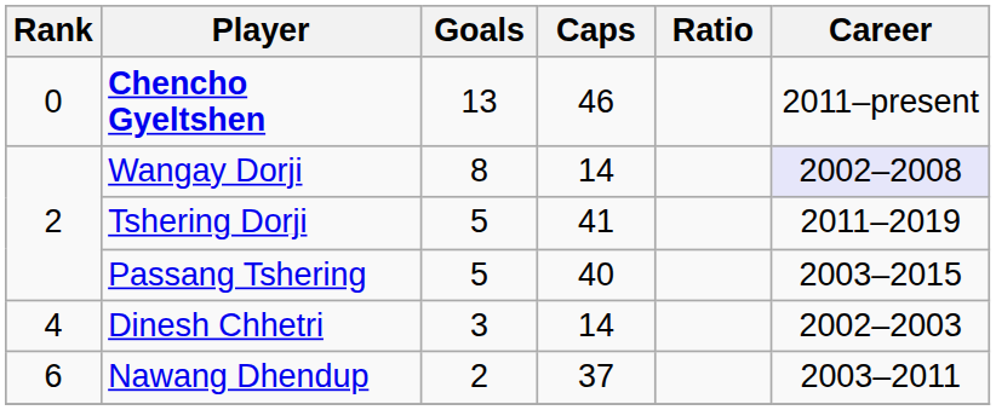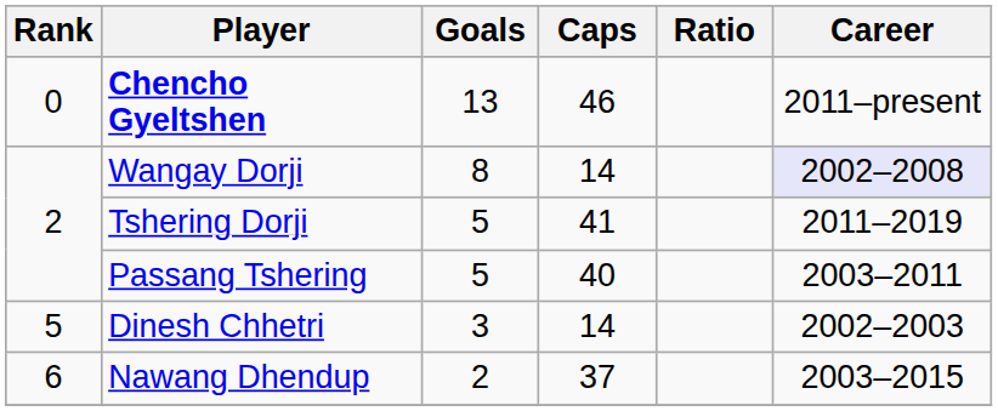Passang Tshering | Career: 2003–2015 -> 2003–2011
Dinesh Chhetri | Rank: 4 -> 5
Nawang Dhendup | Career: 2003–2011 -> 2003–2015
